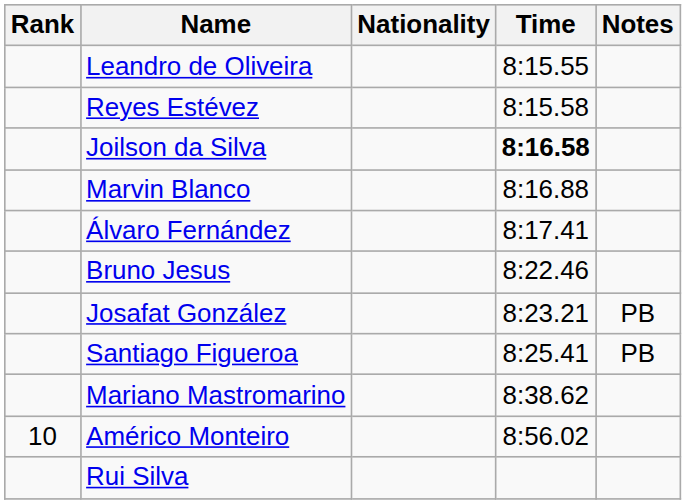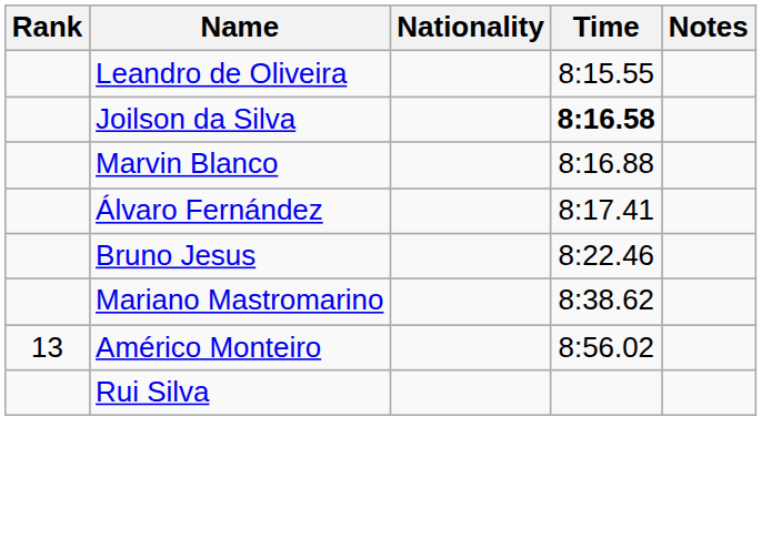- row: Reyes Estévez | 8:15.58
- row: Josafat González | 8:23.21 | PB
- row: Santiago Figueroa | 8:25.41 | PB
Américo Monteiro | Rank: 10 -> 13
